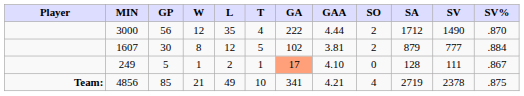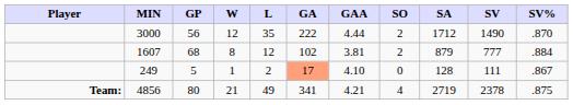- column: T | 4 | 5 | 1 | 10
1607 | GP: 30 -> 68
4856 | GP: 85 -> 80
